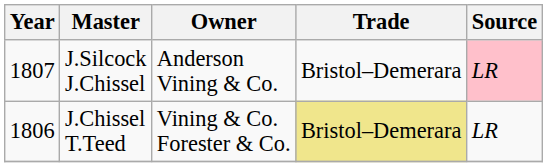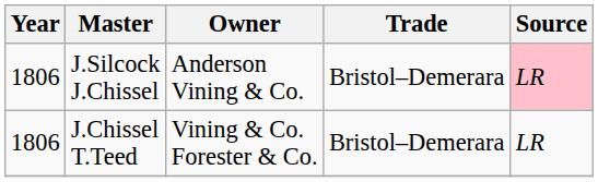J.Silcock J.Chissel | Year: 1807 -> 1806
J.Chissel T.Teed | Trade: khaki background -> no background
